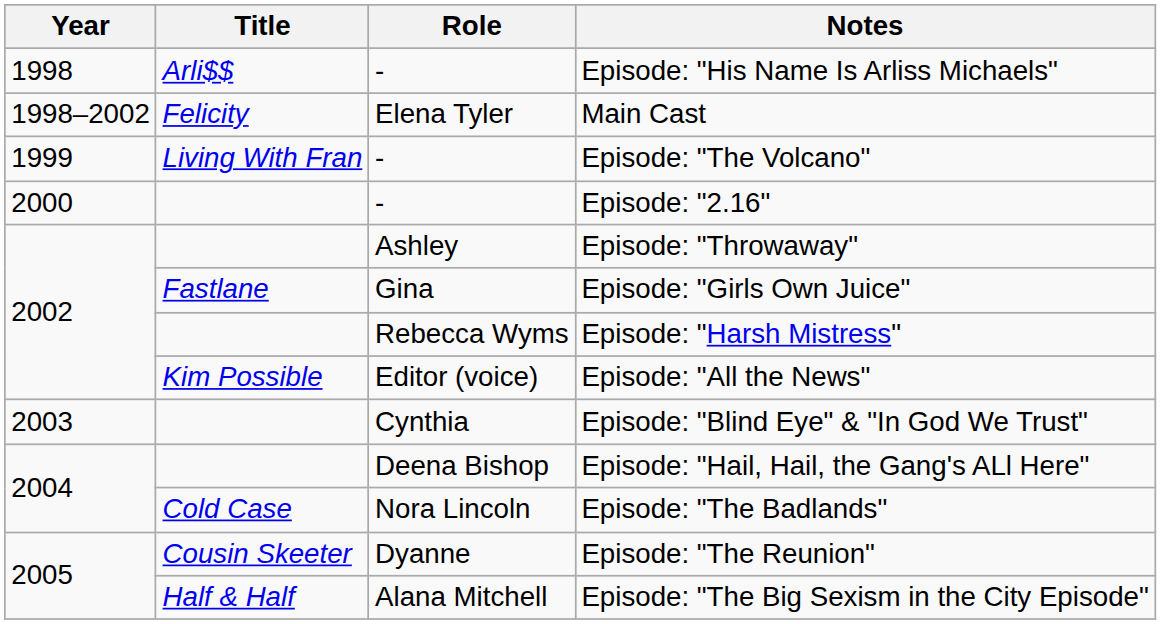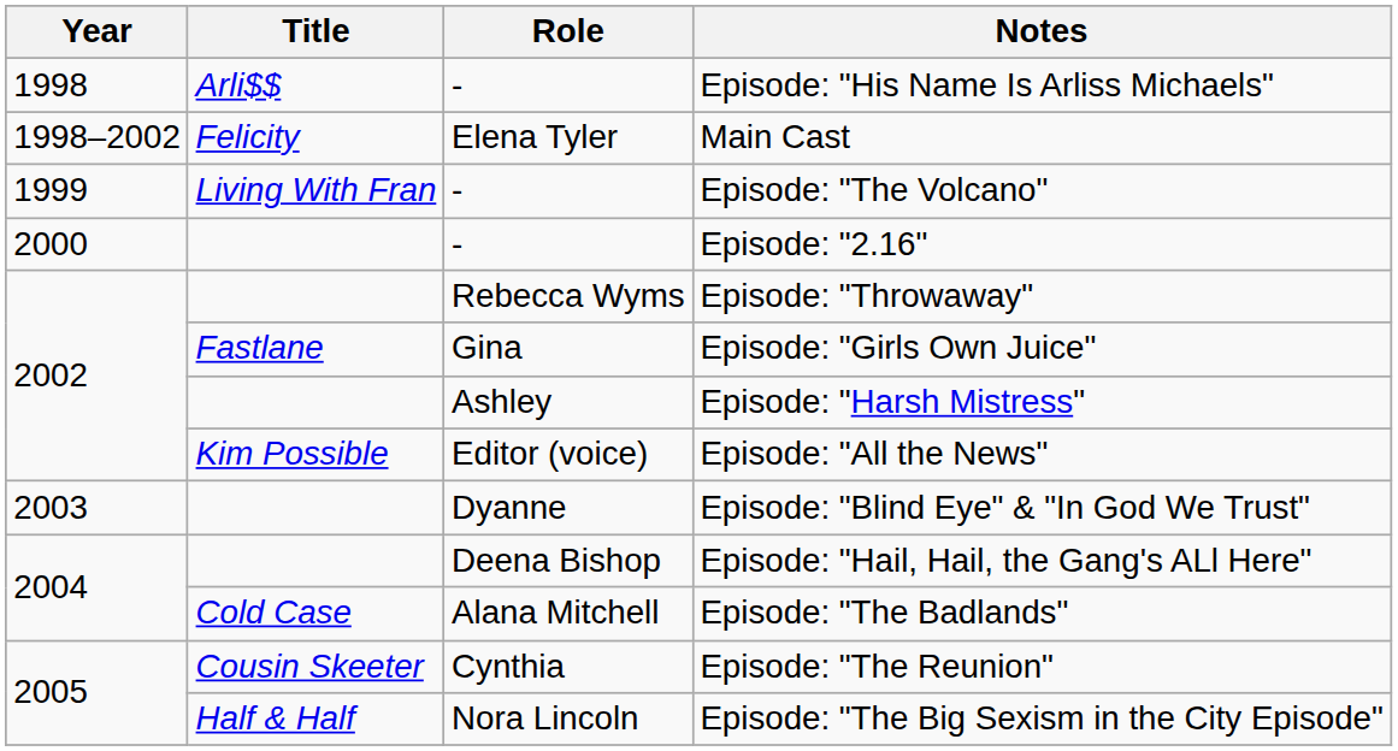Episode: "Throwaway" | Role: Ashley -> Rebecca Wyms
Episode: "Harsh Mistress" | Role: Rebecca Wyms -> Ashley
Episode: "Blind Eye" & "In God We Trust" | Role: Cynthia -> Dyanne
Episode: "The Badlands" | Role: Nora Lincoln -> Alana Mitchell
Episode: "The Reunion" | Role: Dyanne -> Cynthia
Episode: "The Big Sexism in the City Episode" | Role: Alana Mitchell -> Nora Lincoln
